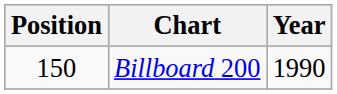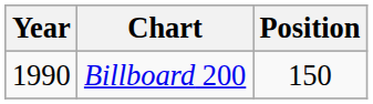columns swapped: Year <-> Position
